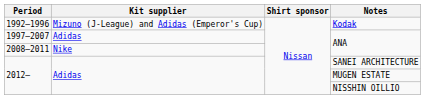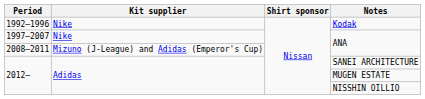Kodak | Kit supplier: Mizuno (J-League) and Adidas (Emperor's Cup) -> Nike
1997–2007 / ANA | Kit supplier: Adidas -> Nike
2008–2011 / ANA | Kit supplier: Nike -> Mizuno (J-League) and Adidas (Emperor's Cup)
